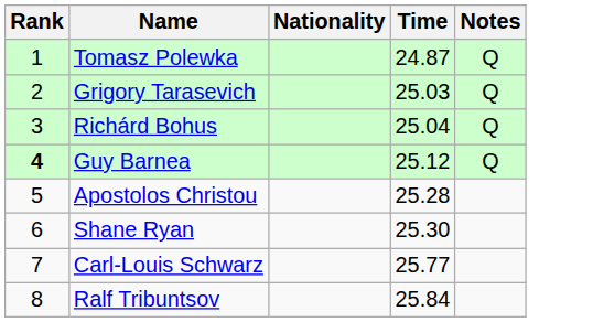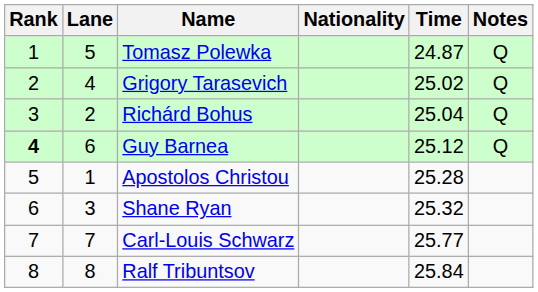+ column: Lane | 5 | 4 | 2 | 6 | 1 | 3 | 7 | 8
Grigory Tarasevich | Time: 25.03 -> 25.02
Shane Ryan | Time: 25.30 -> 25.32
